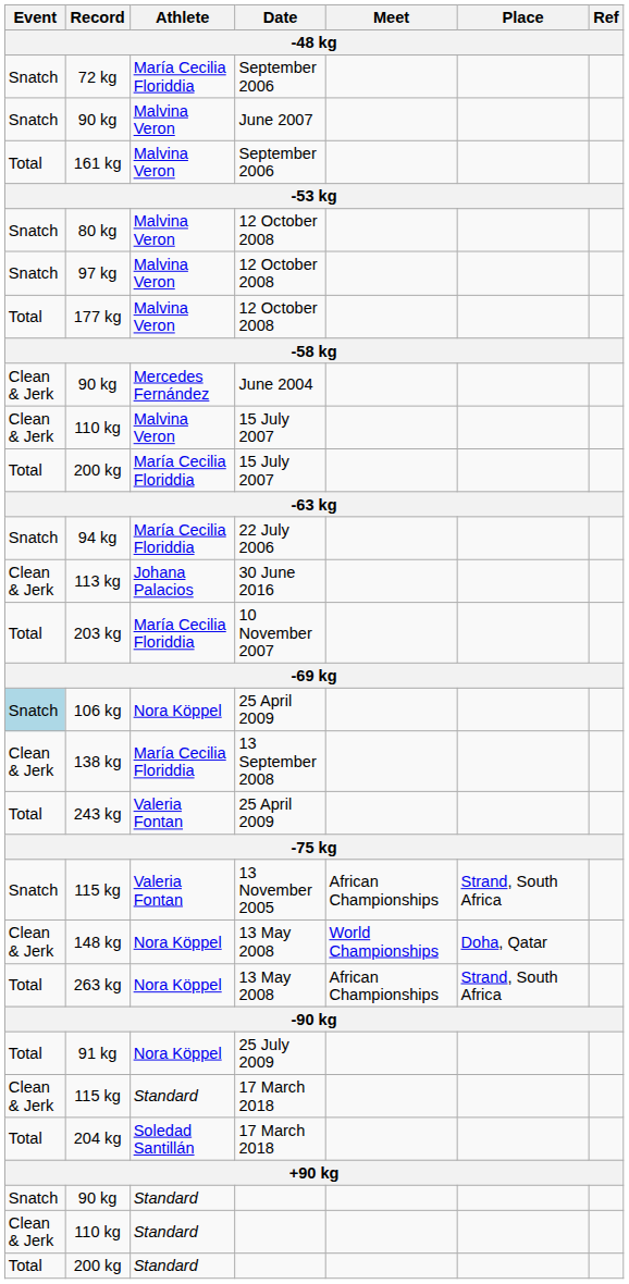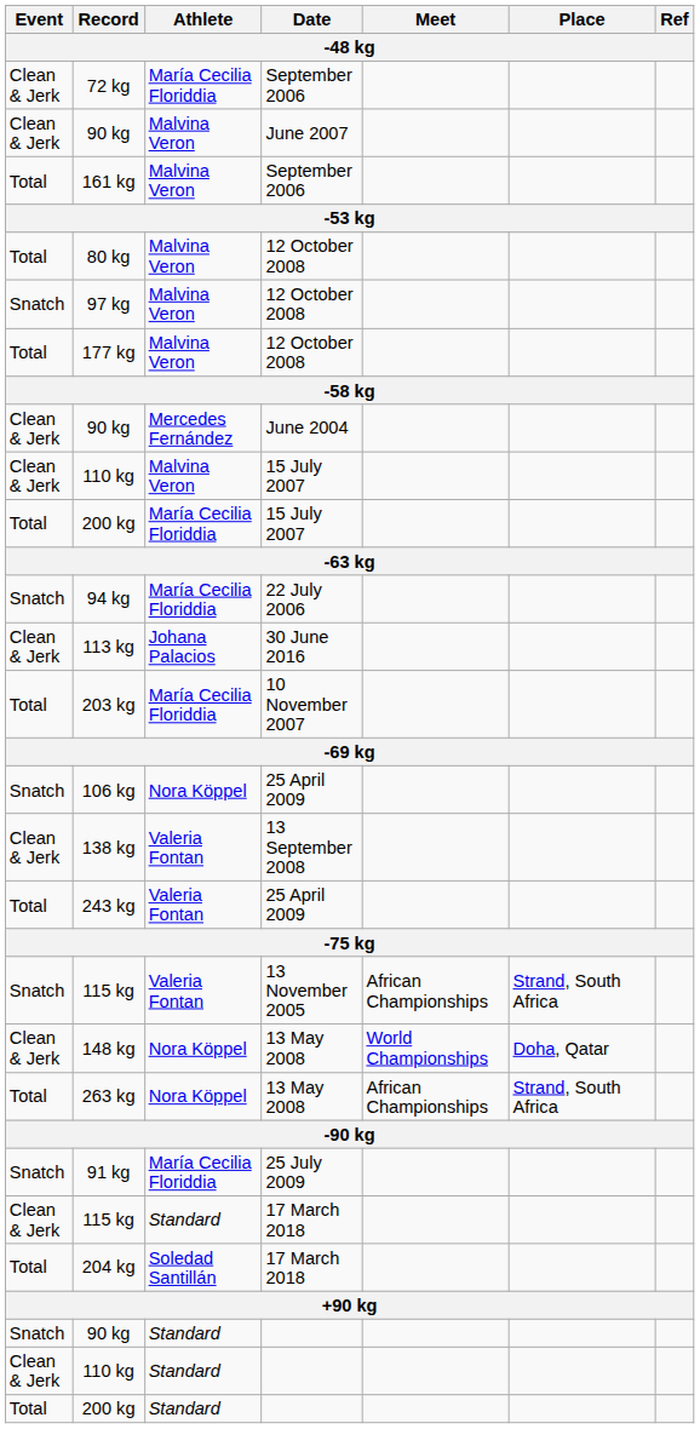72 kg | Event: Snatch -> Clean & Jerk
90 kg / June 2007 | Event: Snatch -> Clean & Jerk
80 kg | Event: Snatch -> Total
106 kg | Event: lightblue background -> no background
138 kg | Athlete: María Cecilia Floriddia -> Valeria Fontan
91 kg | Event: Total -> Snatch
91 kg | Athlete: Nora Köppel -> María Cecilia Floriddia
